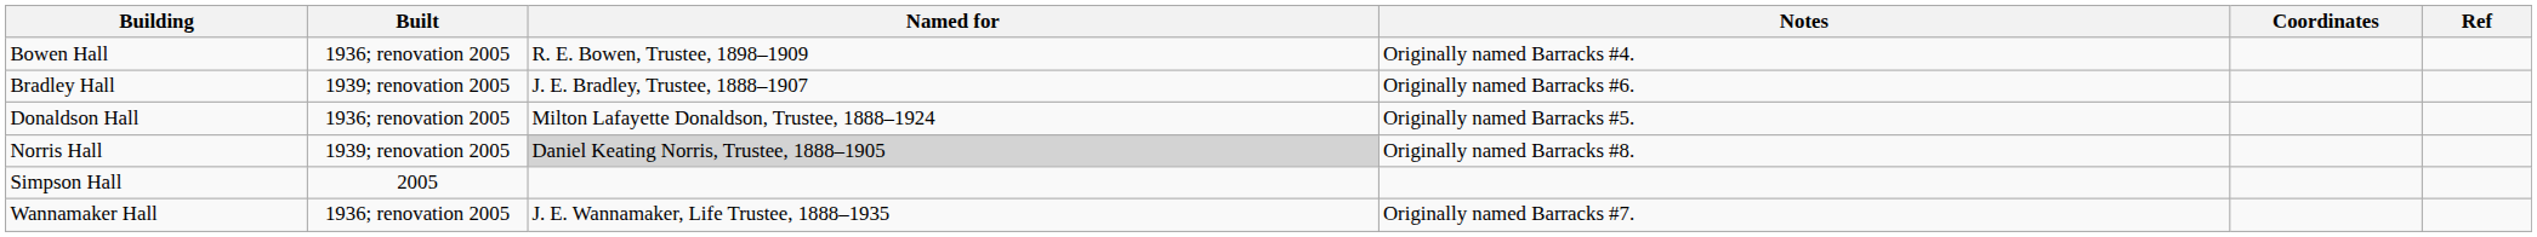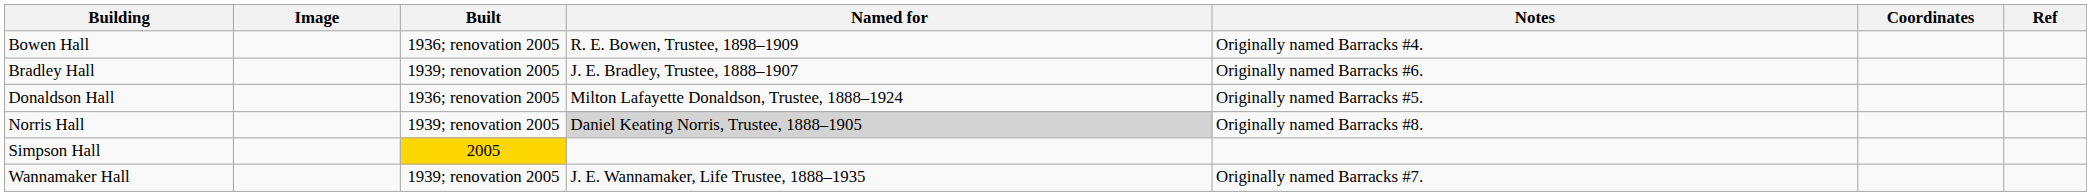+ column: Image
Simpson Hall | Built: no background -> gold background
Wannamaker Hall | Built: 1936; renovation 2005 -> 1939; renovation 2005
